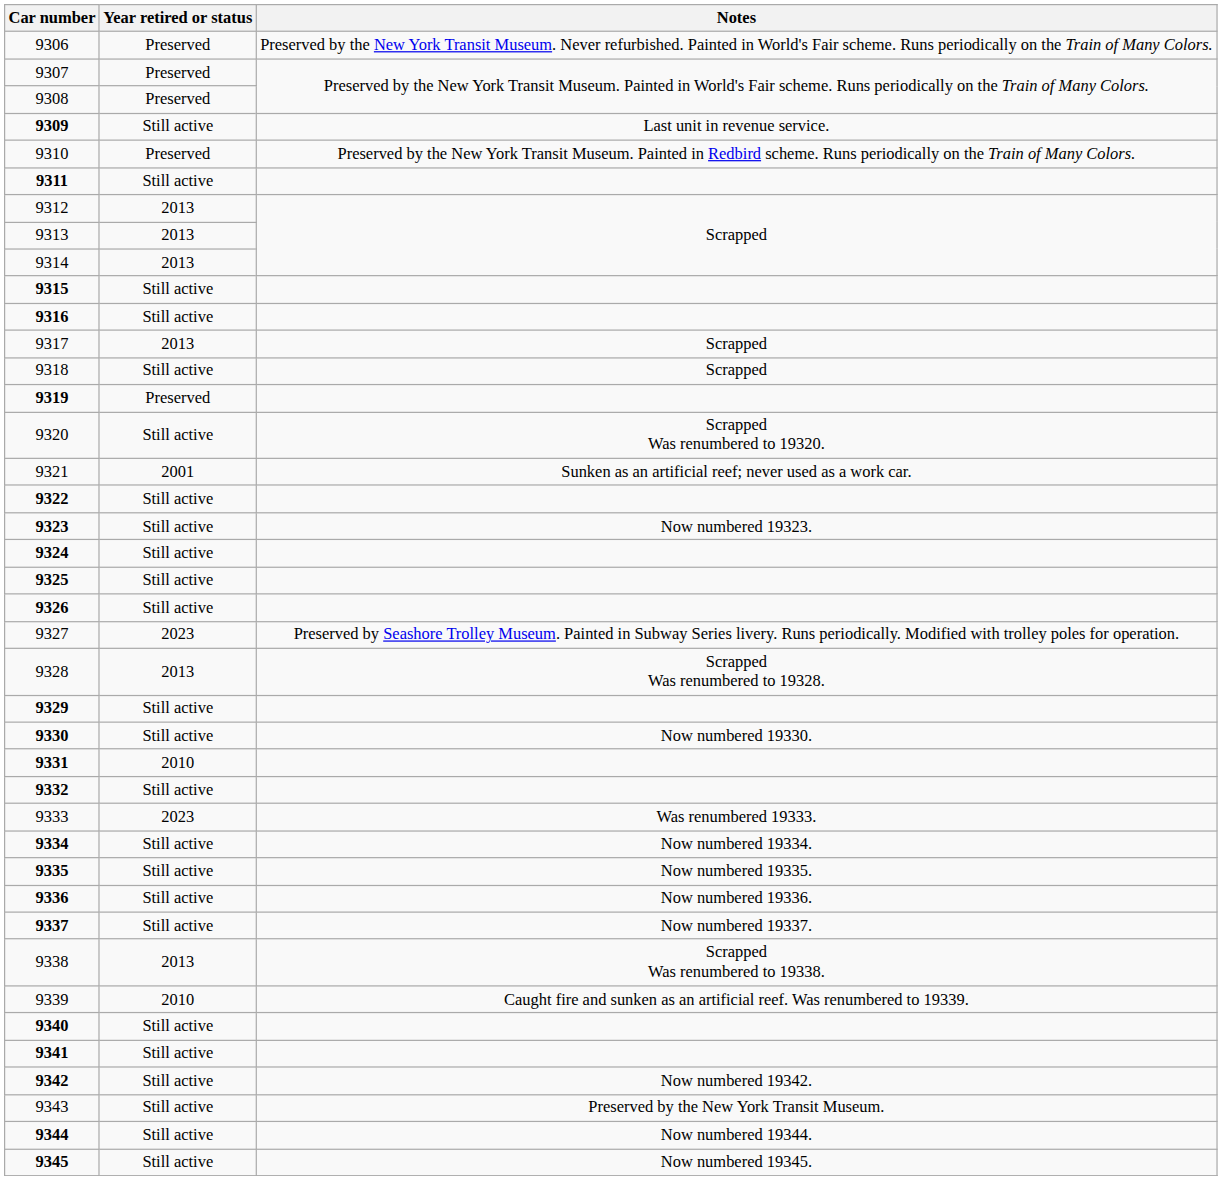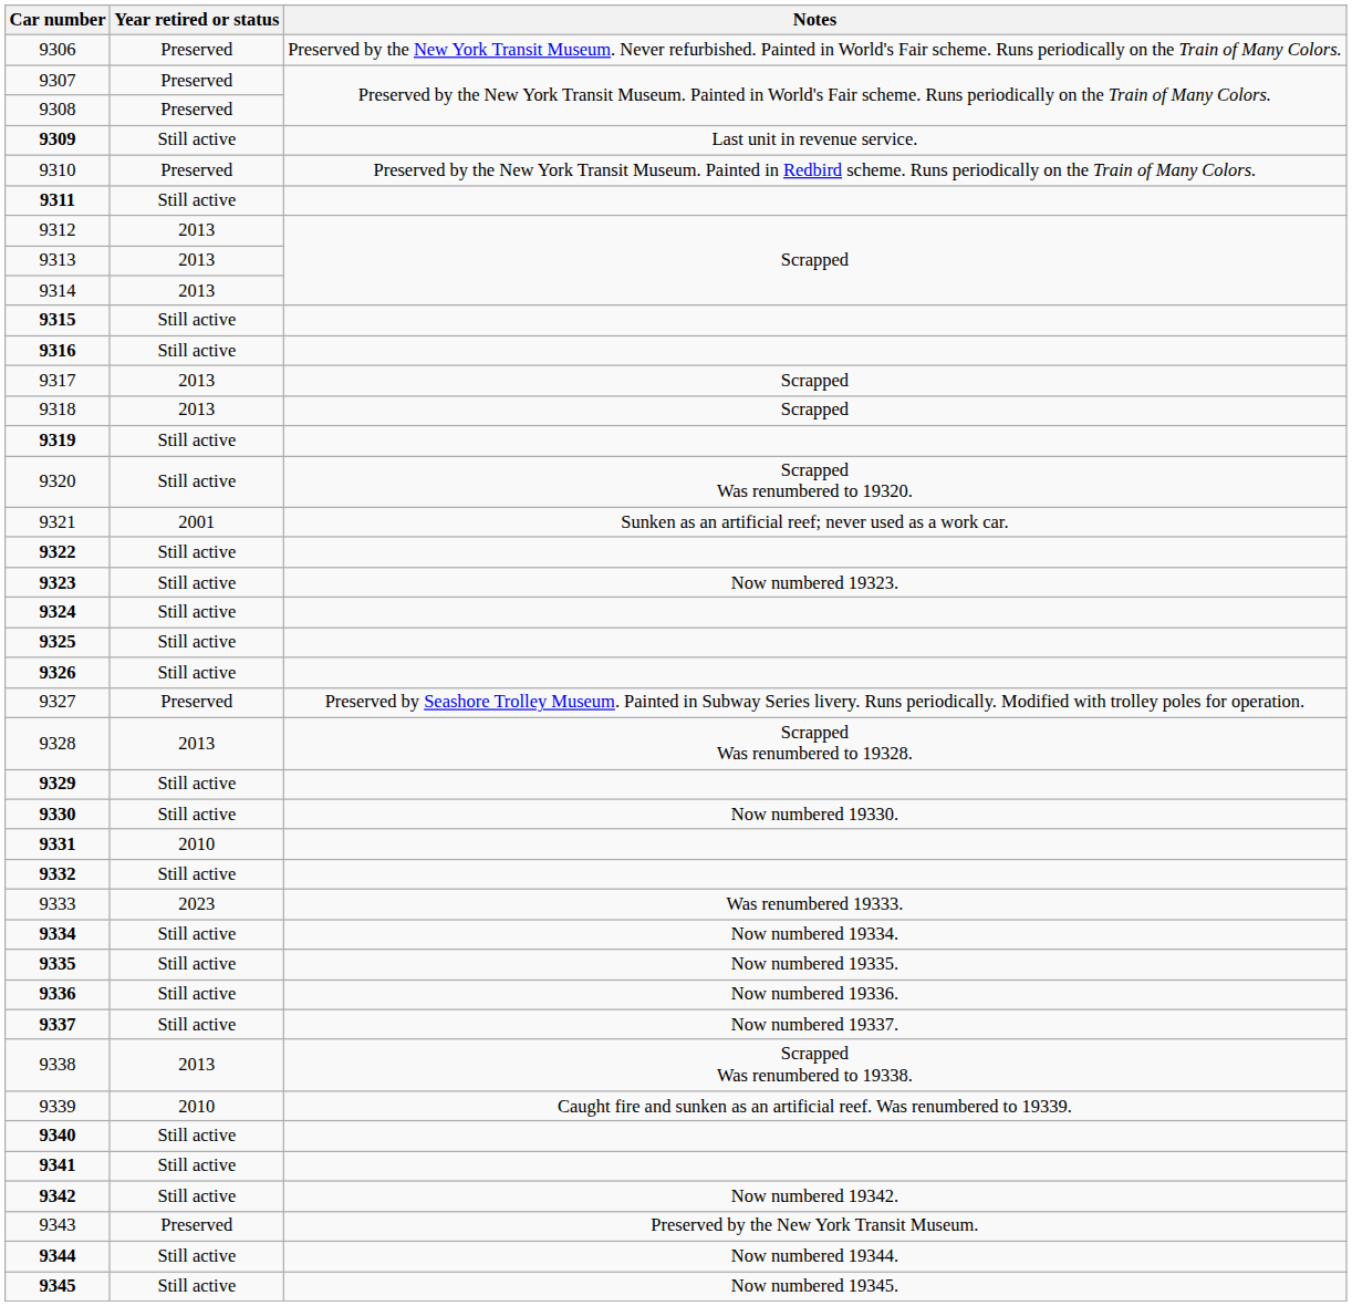9318 | Year retired or status: Still active -> 2013
9319 | Year retired or status: Preserved -> Still active
9327 | Year retired or status: 2023 -> Preserved
9343 | Year retired or status: Still active -> Preserved
